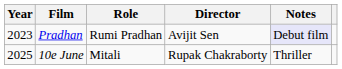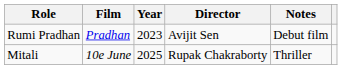columns swapped: Year <-> Role
Pradhan | Notes: lavender background -> no background
